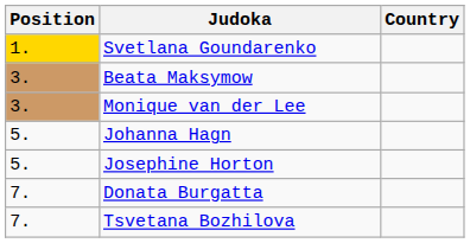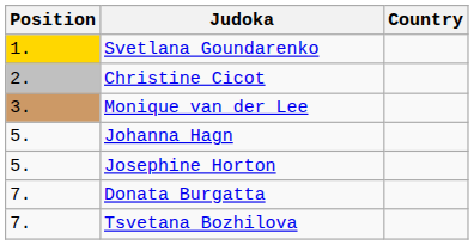+ row: 2. | Christine Cicot
- row: 3. | Beata Maksymow
